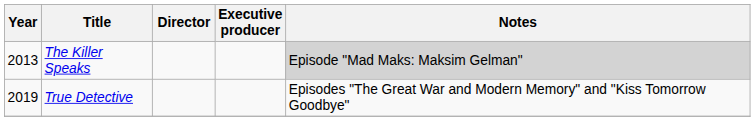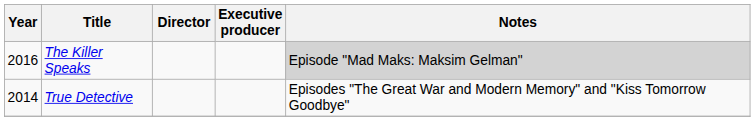The Killer Speaks | Year: 2013 -> 2016
True Detective | Year: 2019 -> 2014
